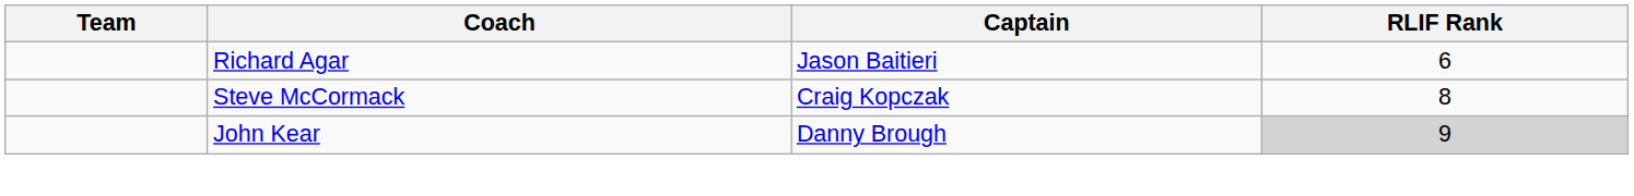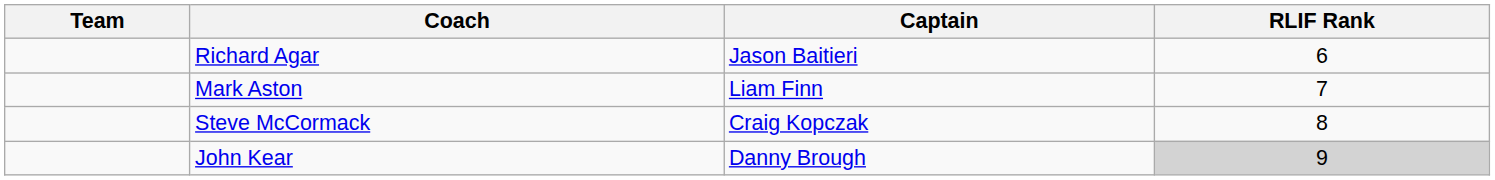+ row: Mark Aston | Liam Finn | 7
